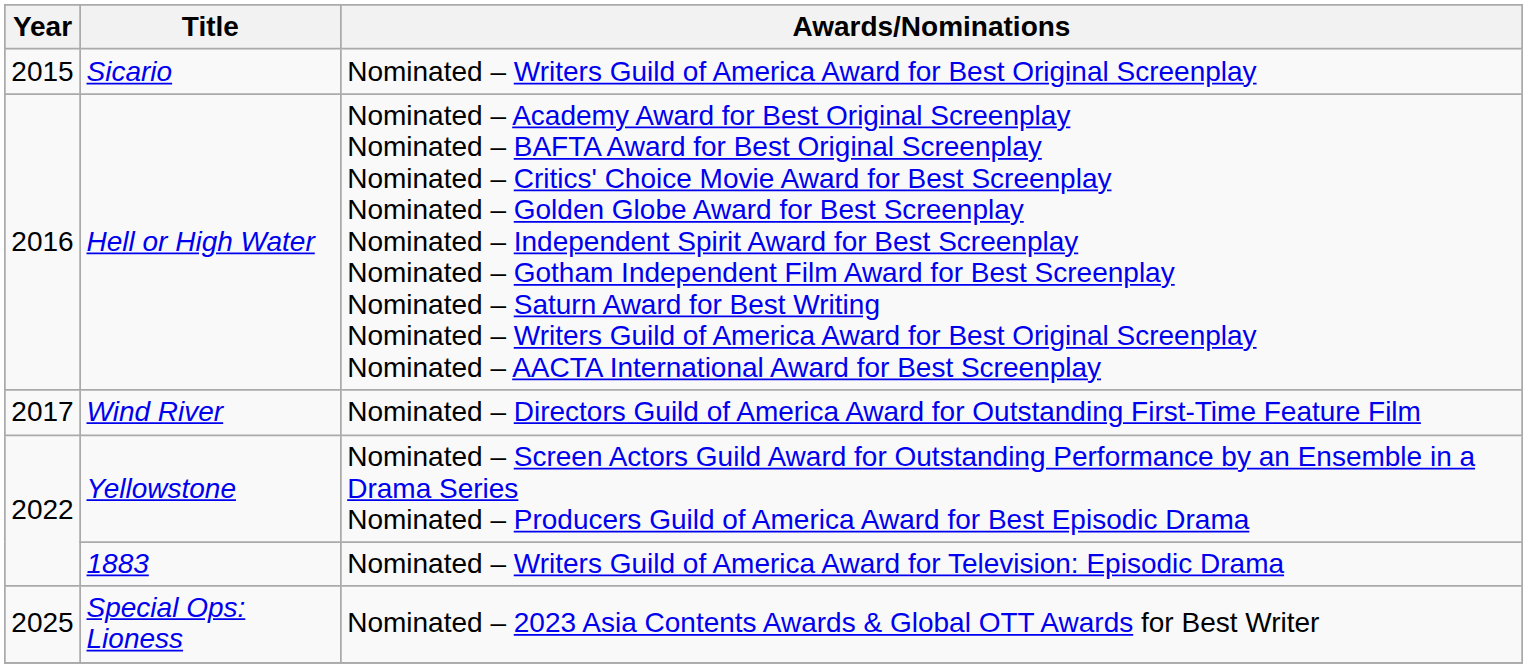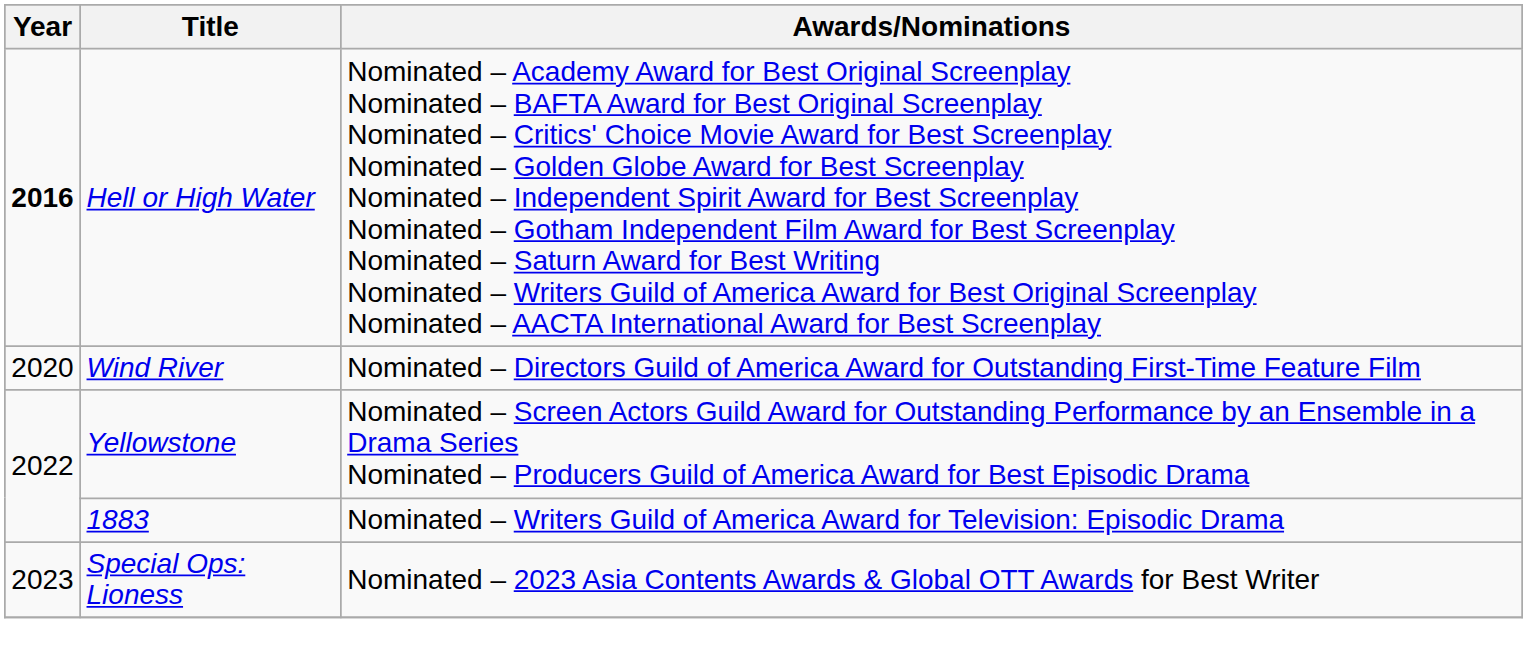- row: 2015 | Sicario | Nominated – Writers Guild of America Award for Best Original Screenplay
Hell or High Water | Year: normal -> bold
Wind River | Year: 2017 -> 2020
Special Ops: Lioness | Year: 2025 -> 2023
